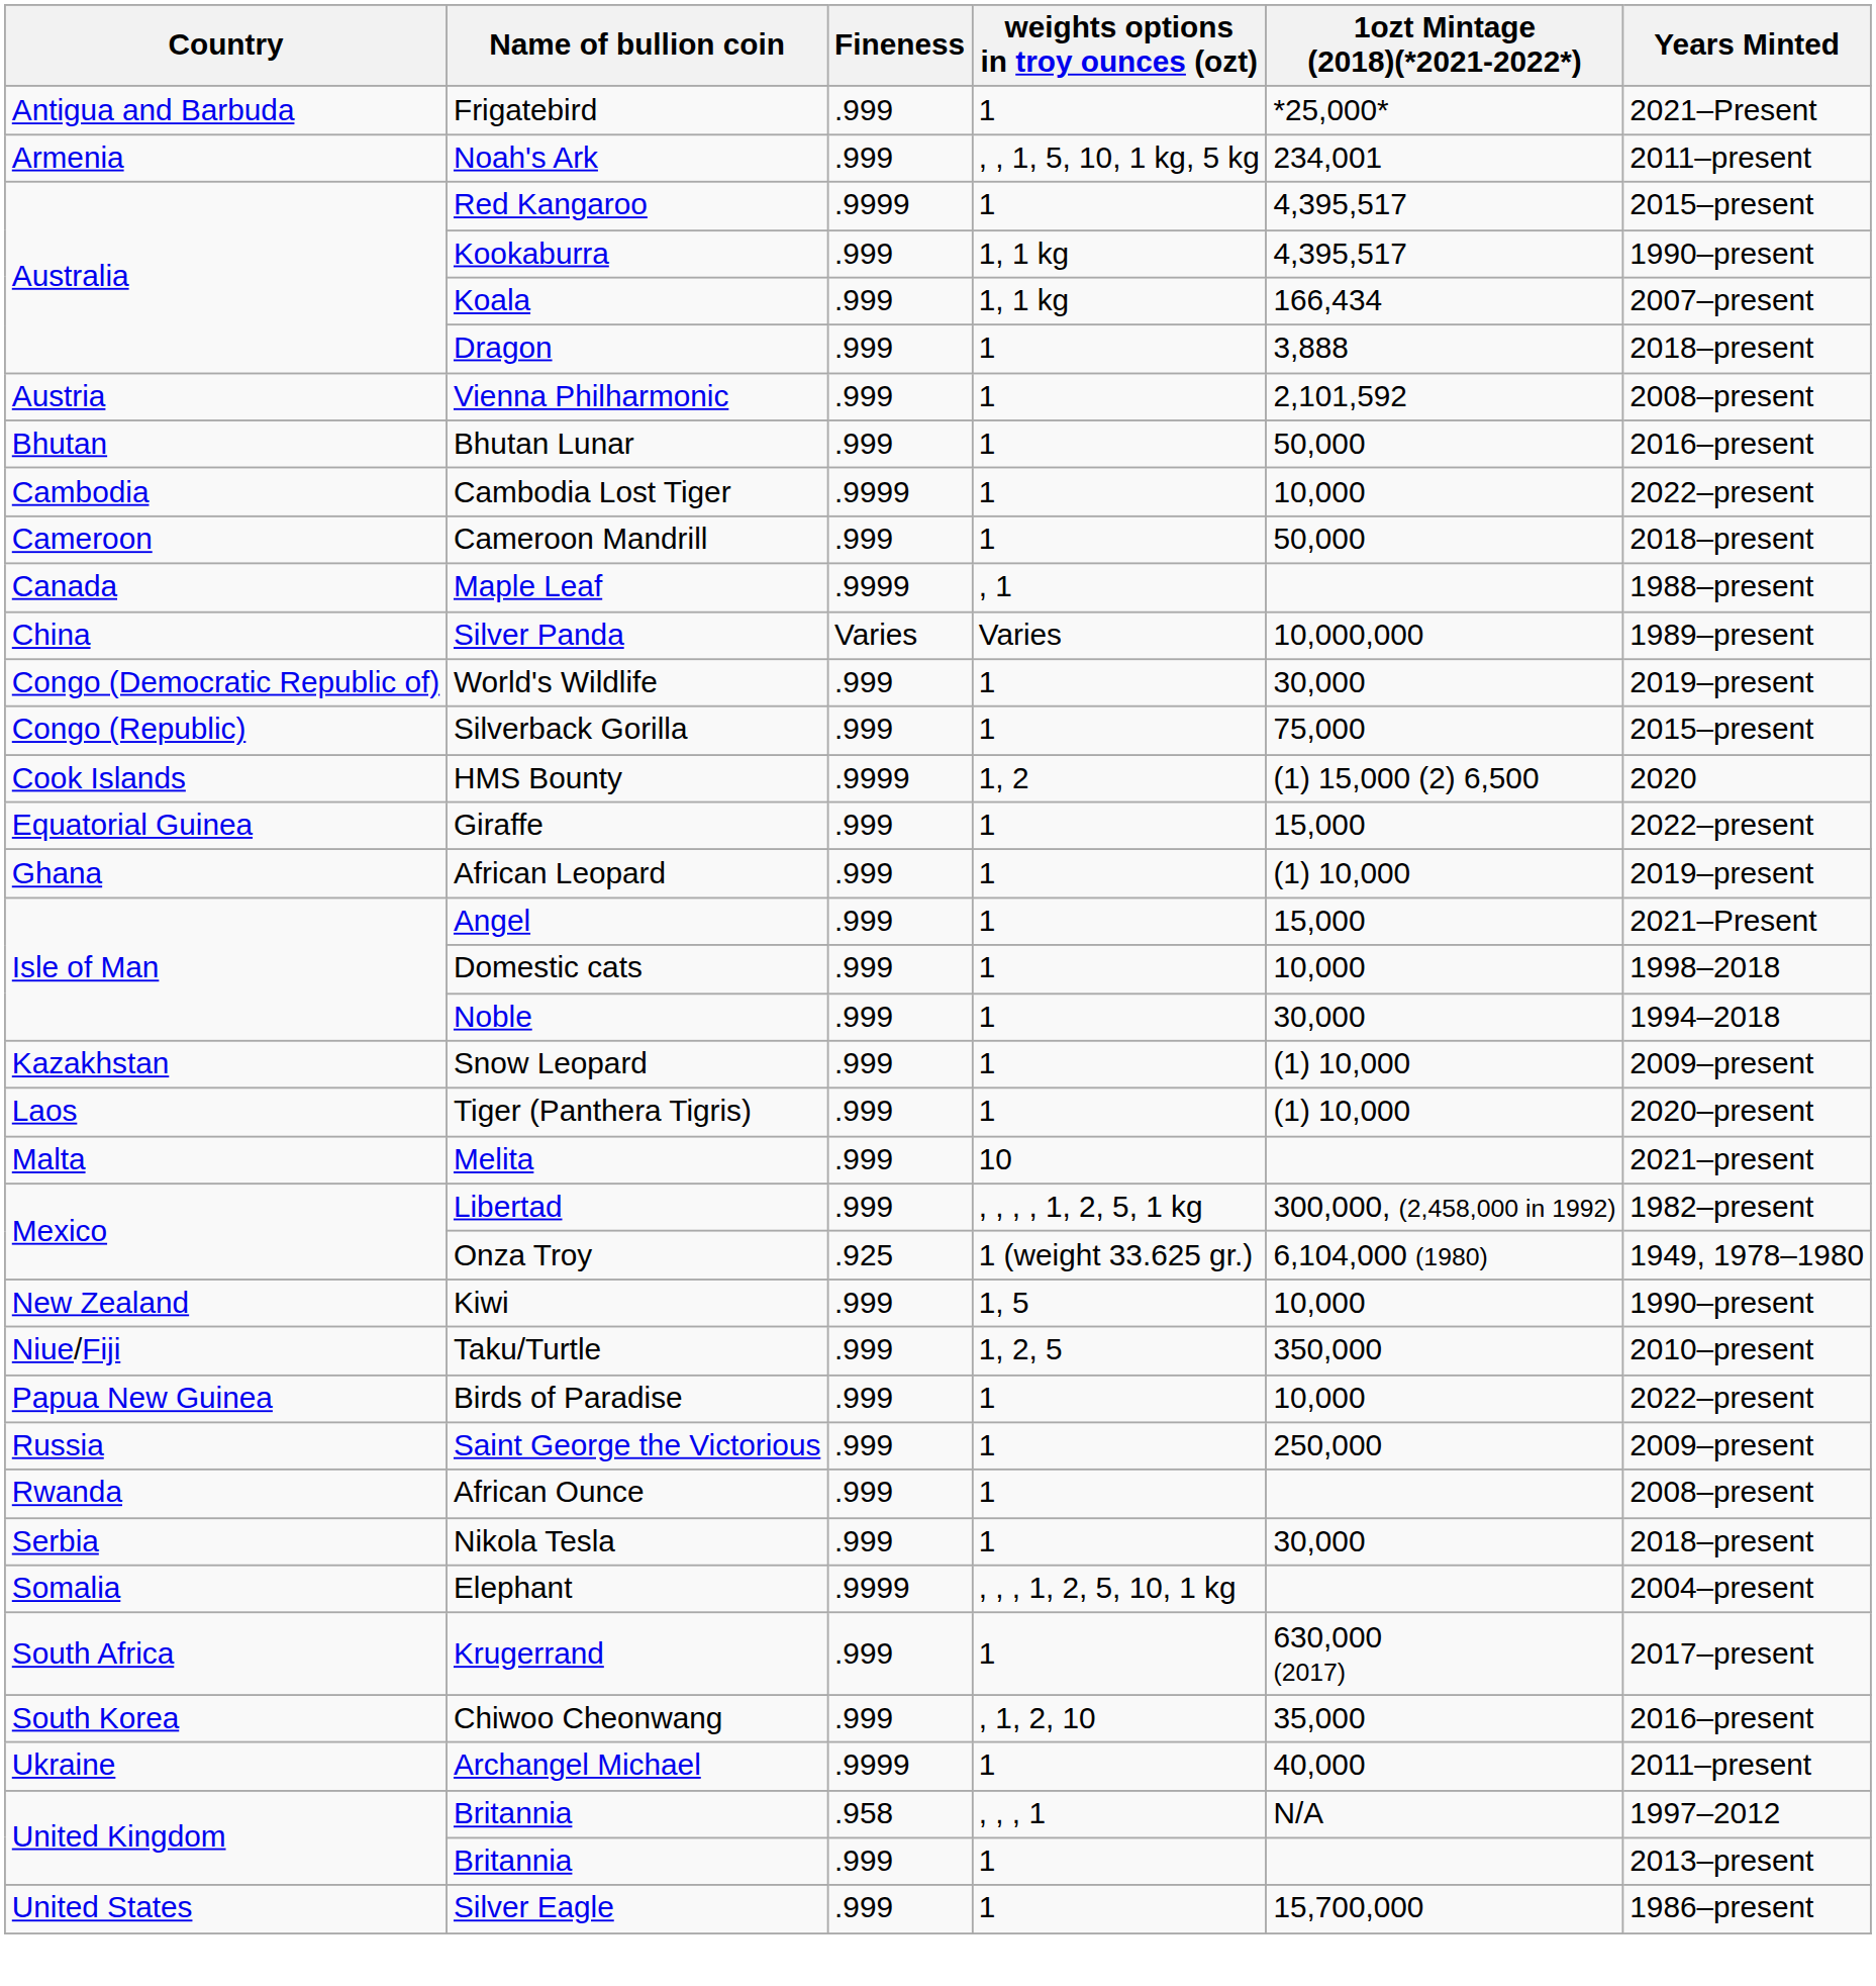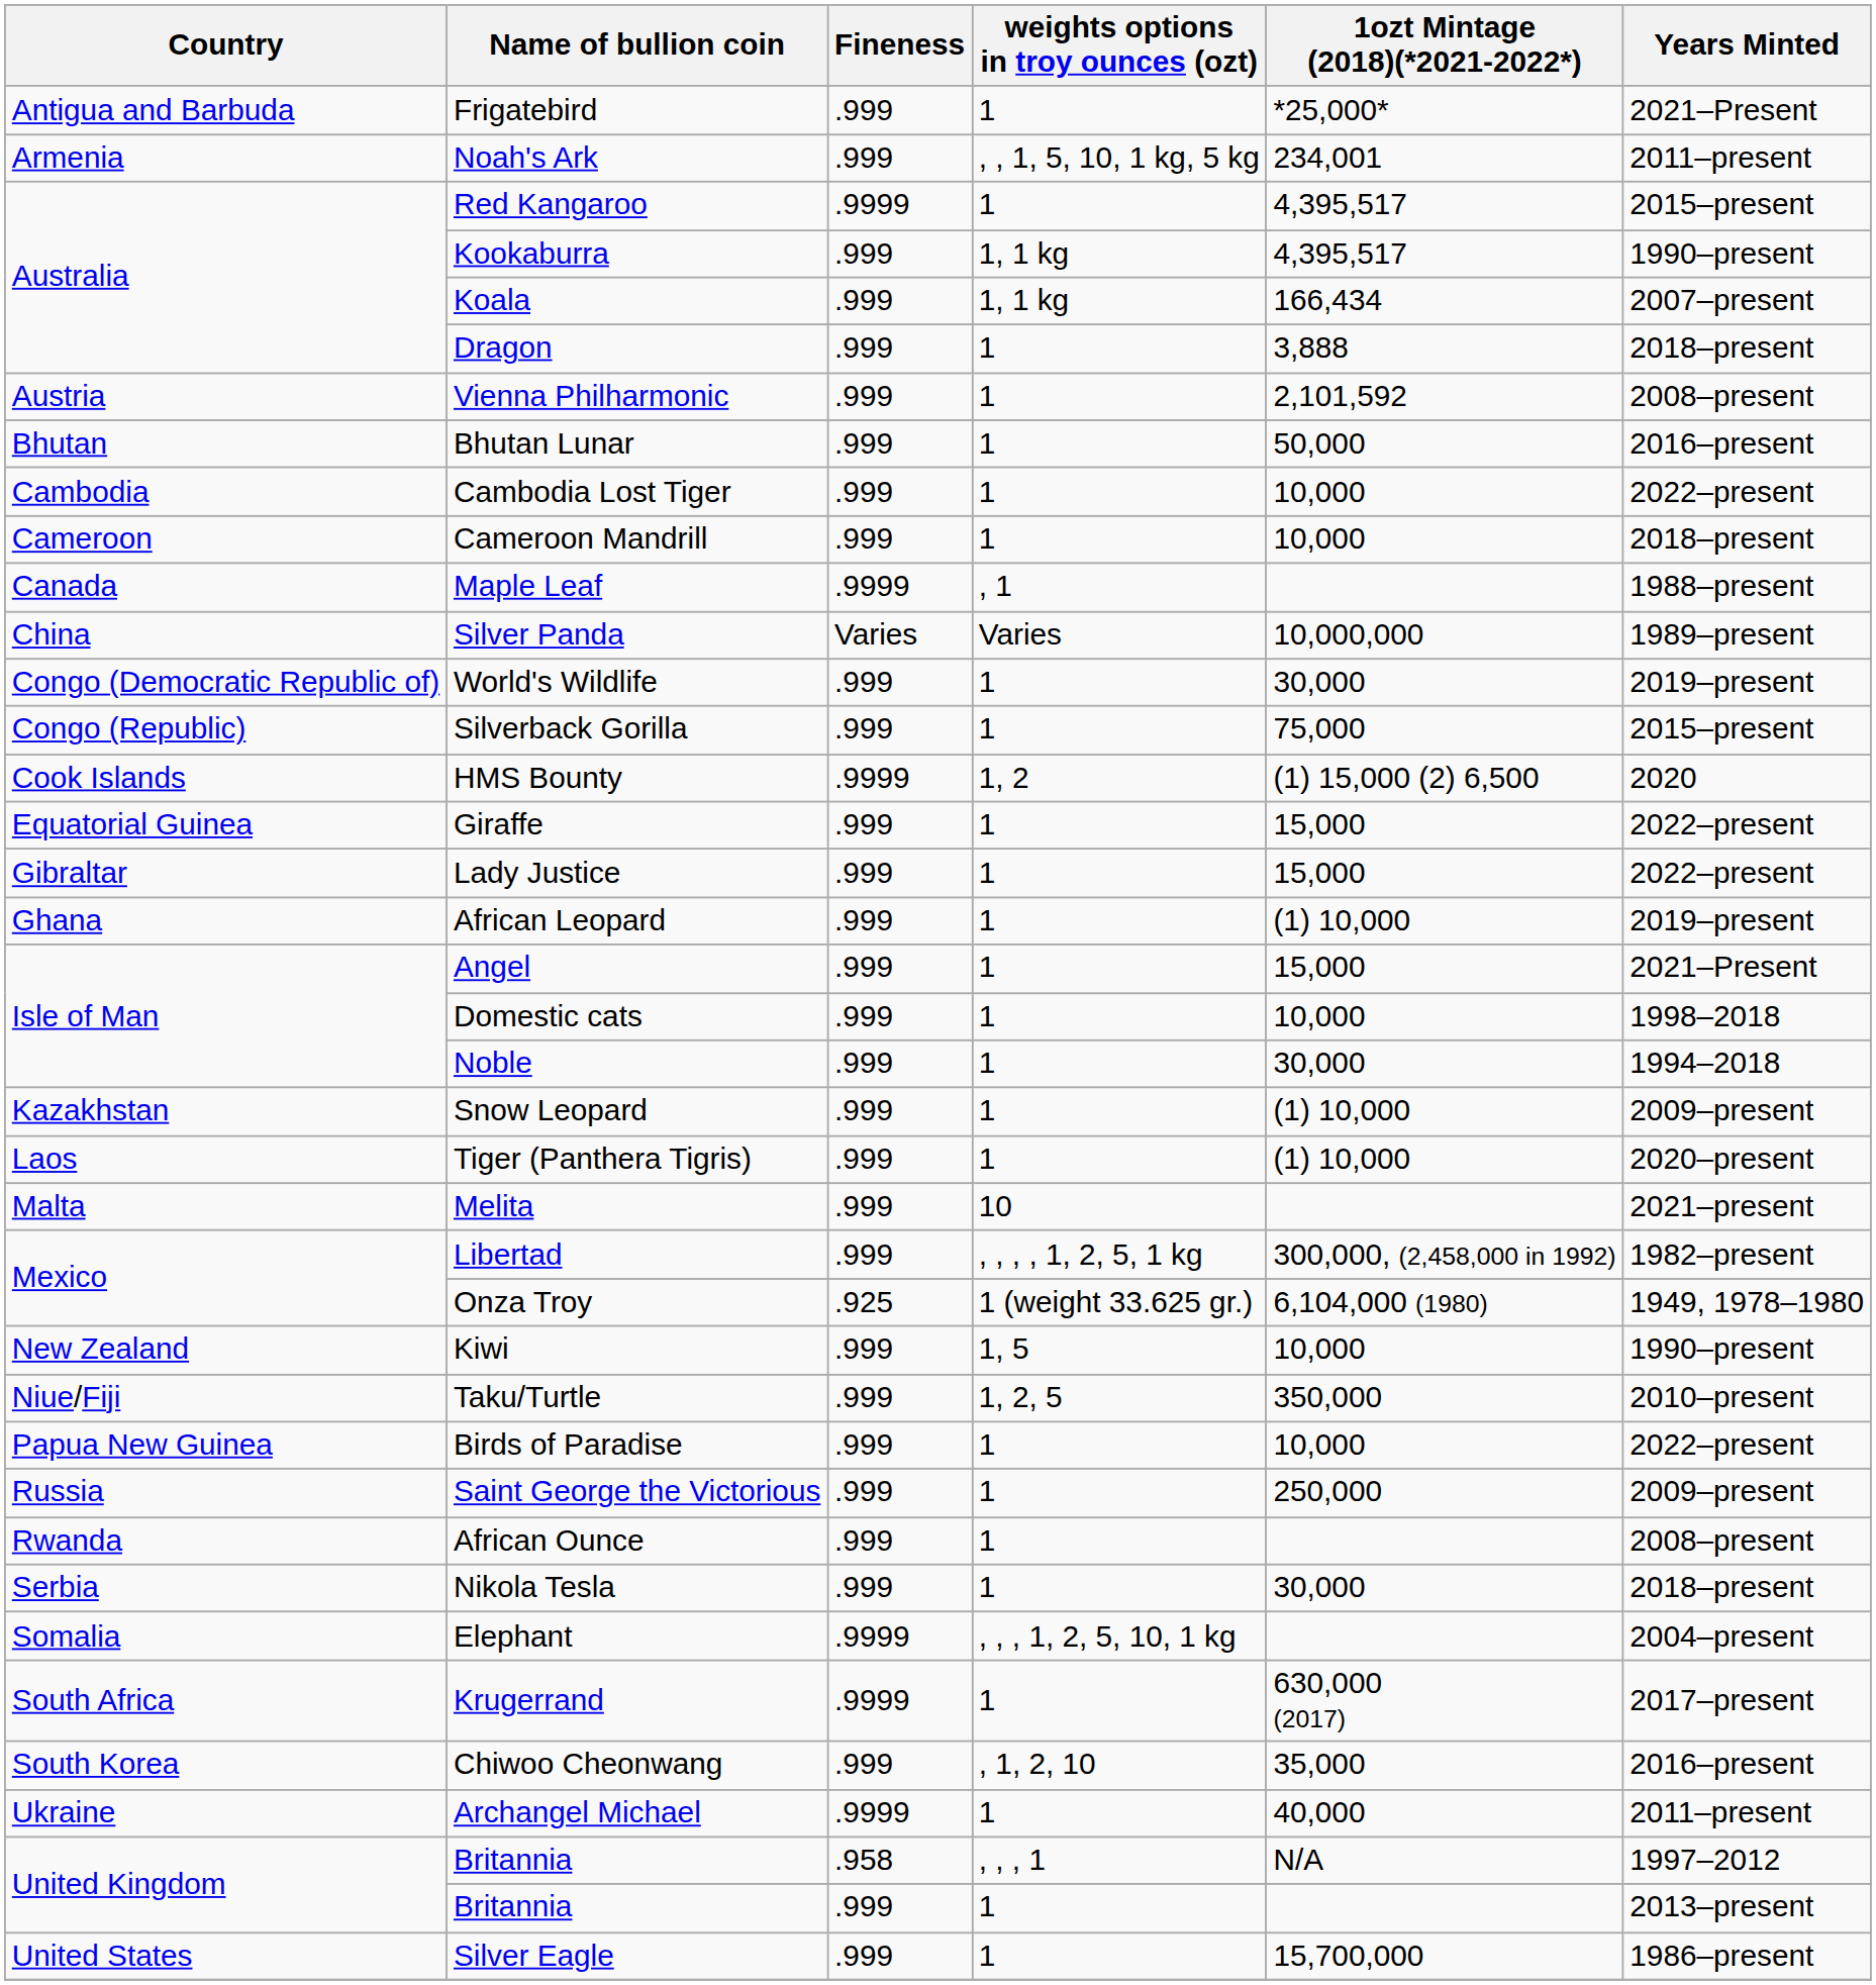Cambodia Lost Tiger | Fineness: .9999 -> .999
Cameroon Mandrill | 1ozt Mintage (2018)(*2021-2022*): 50,000 -> 10,000
+ row: Gibraltar | Lady Justice | .999 | 1 | 15,000 | 2022–present
Krugerrand | Fineness: .999 -> .9999
